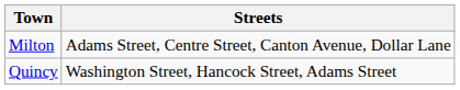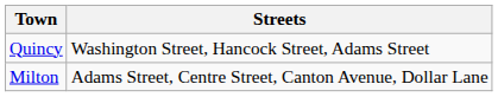rows swapped: Quincy <-> Milton
